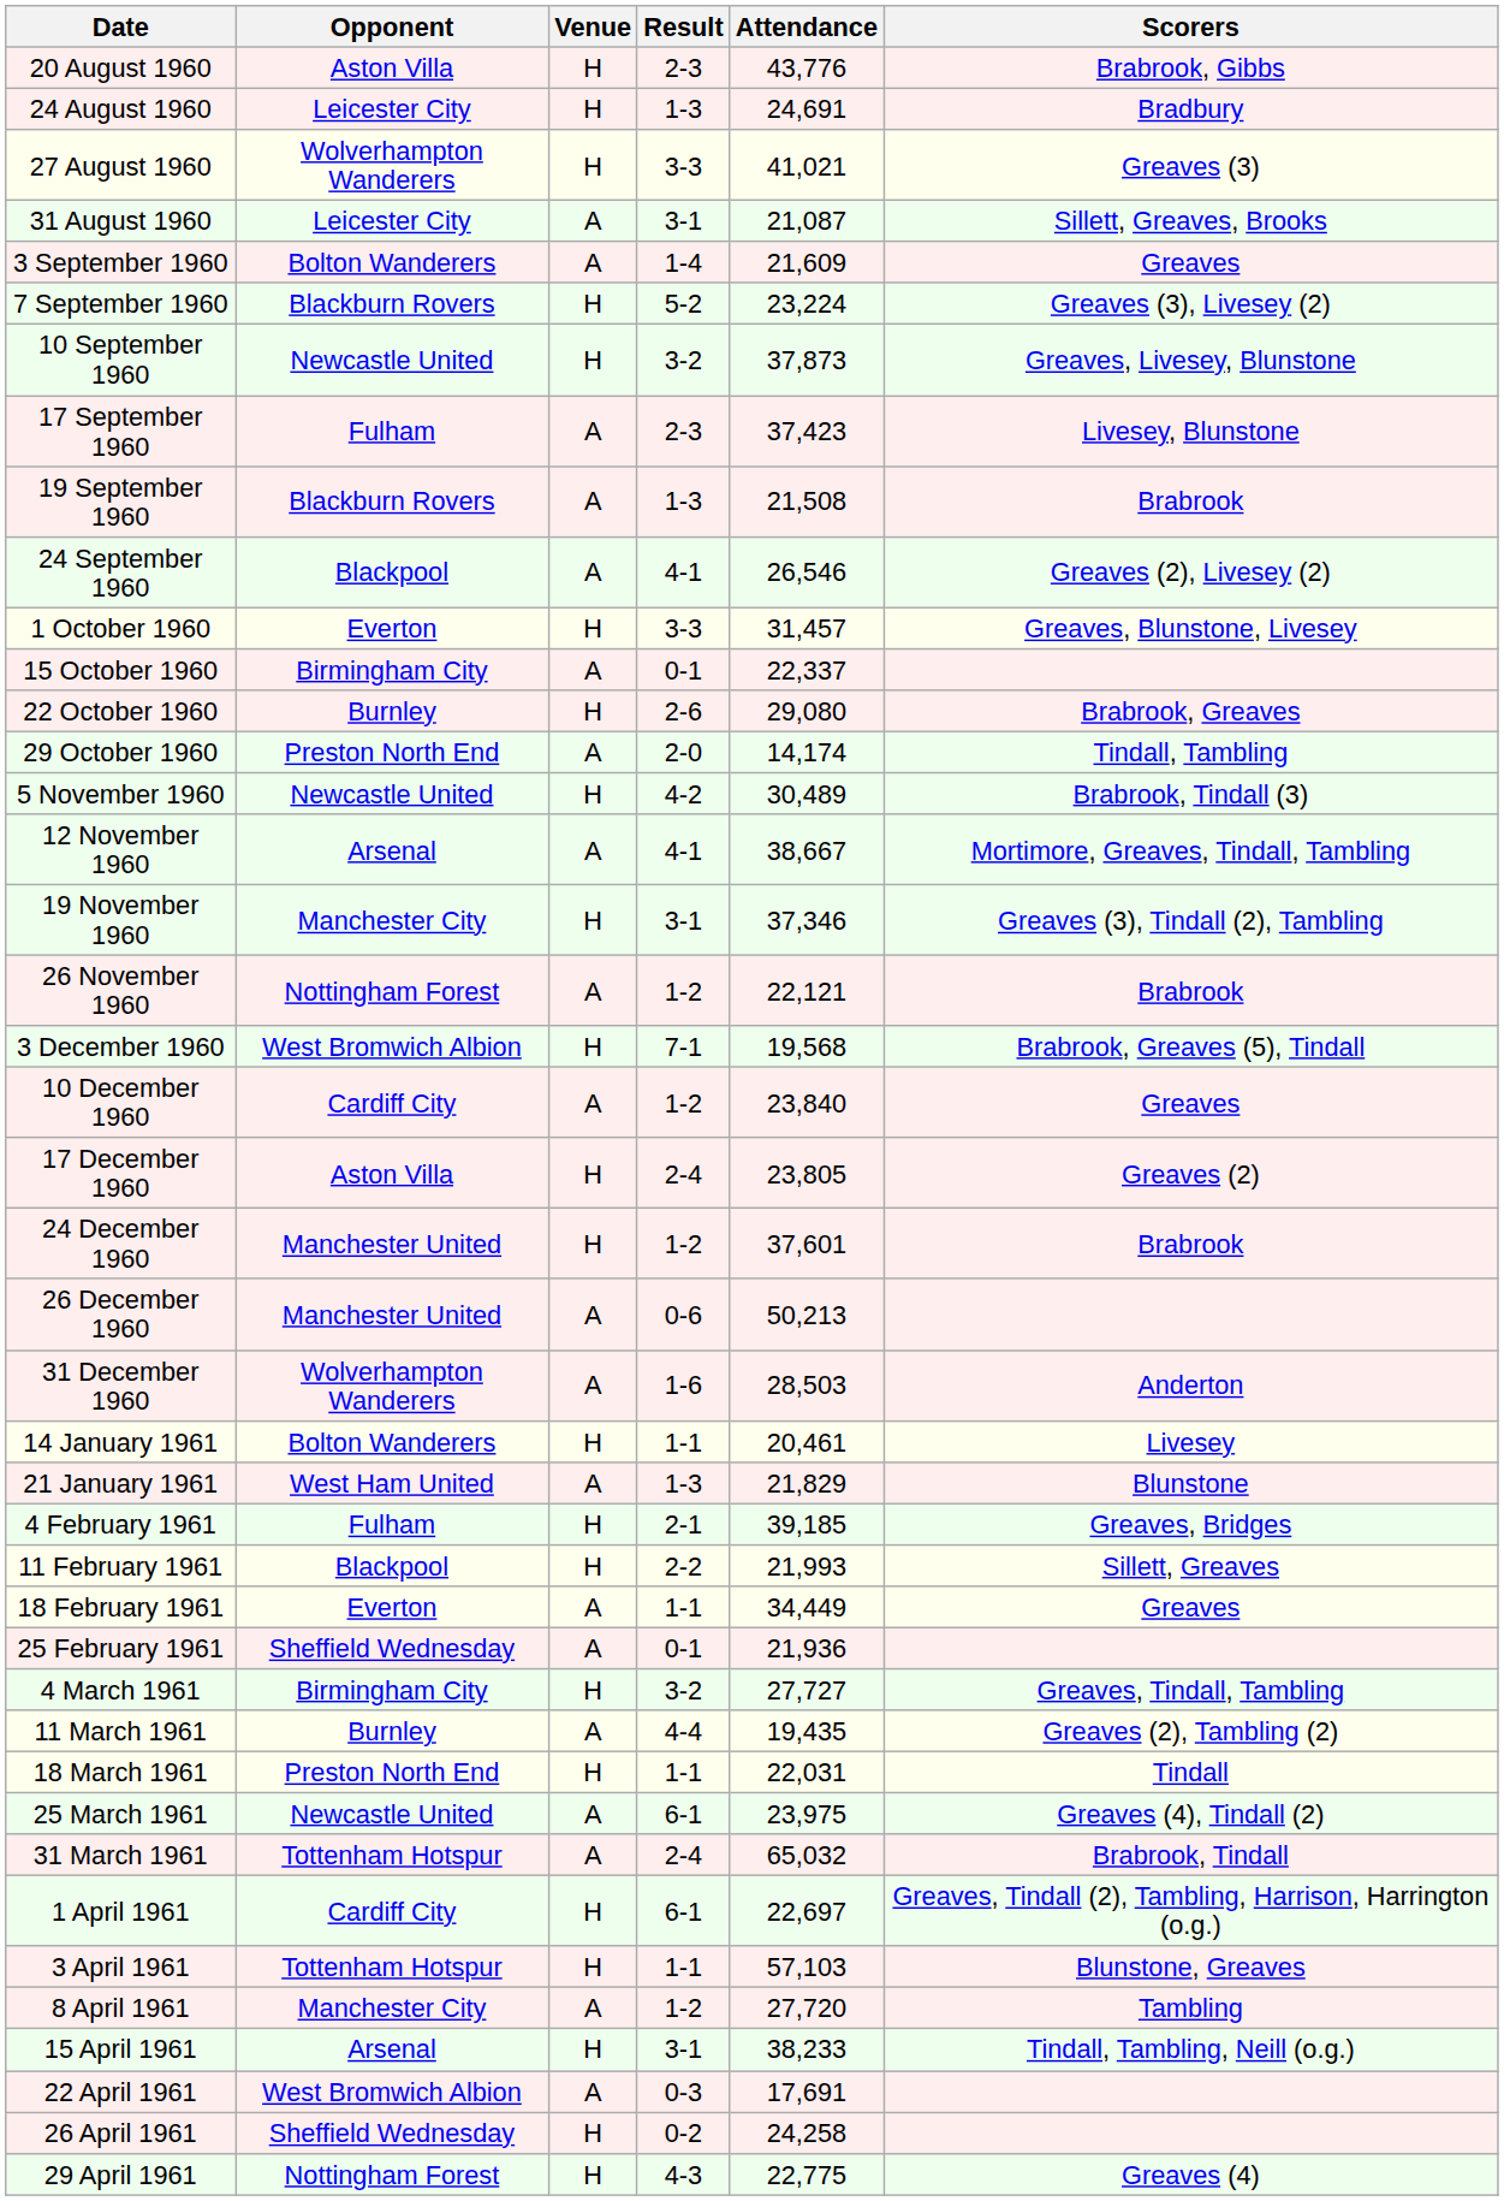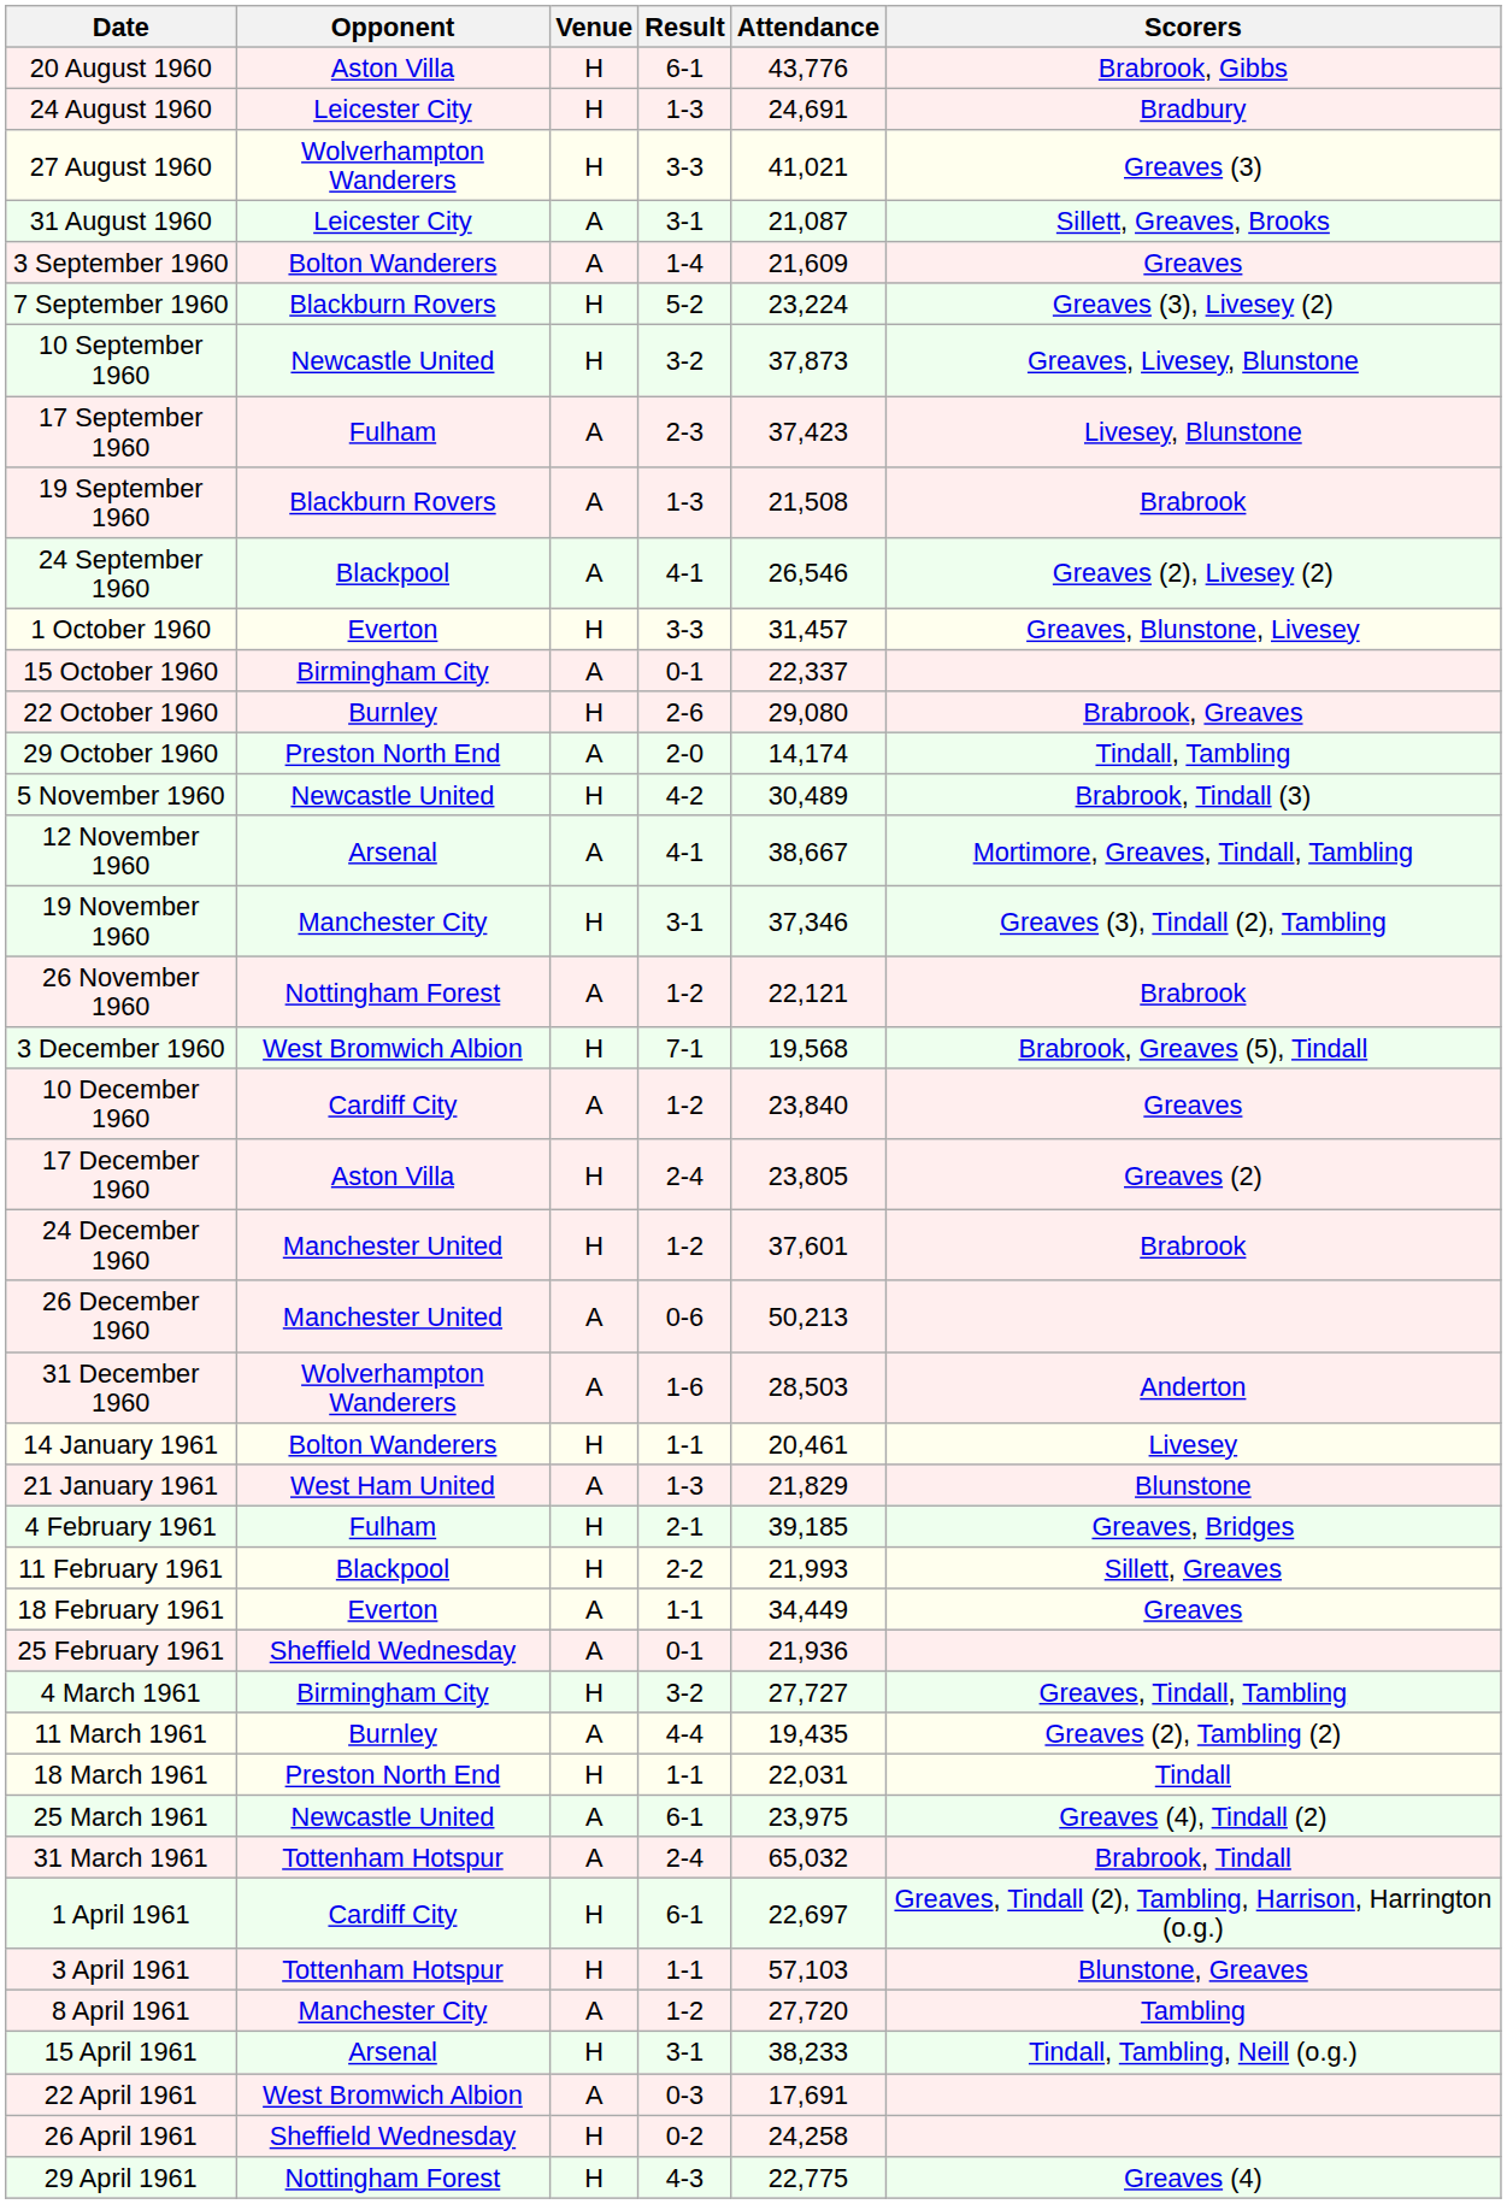20 August 1960 | Result: 2-3 -> 6-1
